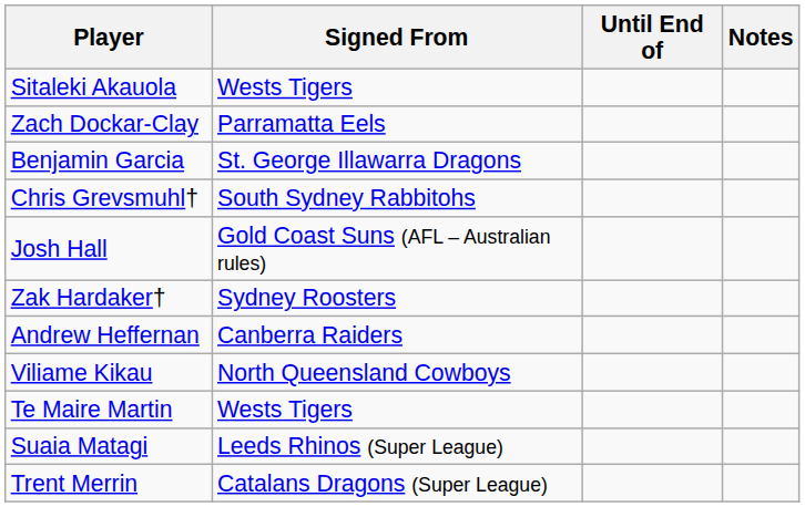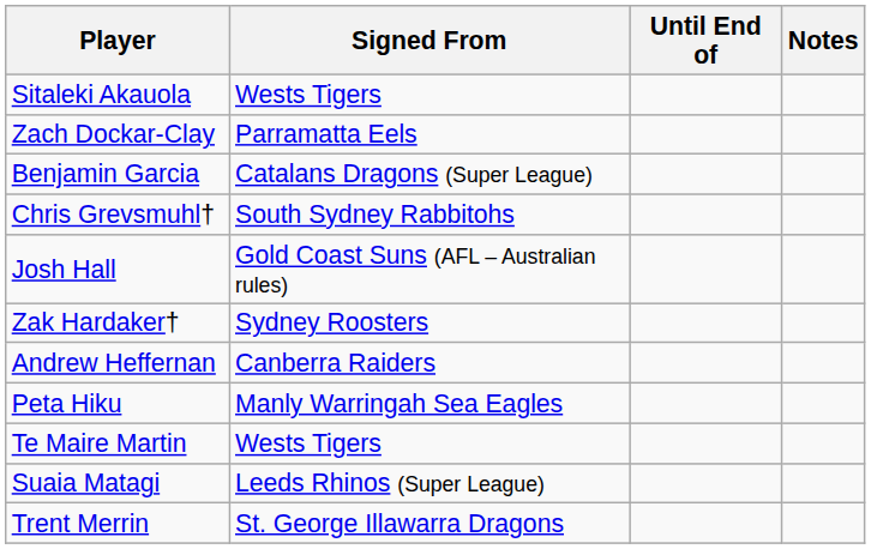Benjamin Garcia | Signed From: St. George Illawarra Dragons -> Catalans Dragons (Super League)
+ row: Peta Hiku | Manly Warringah Sea Eagles
- row: Viliame Kikau | North Queensland Cowboys
Trent Merrin | Signed From: Catalans Dragons (Super League) -> St. George Illawarra Dragons
